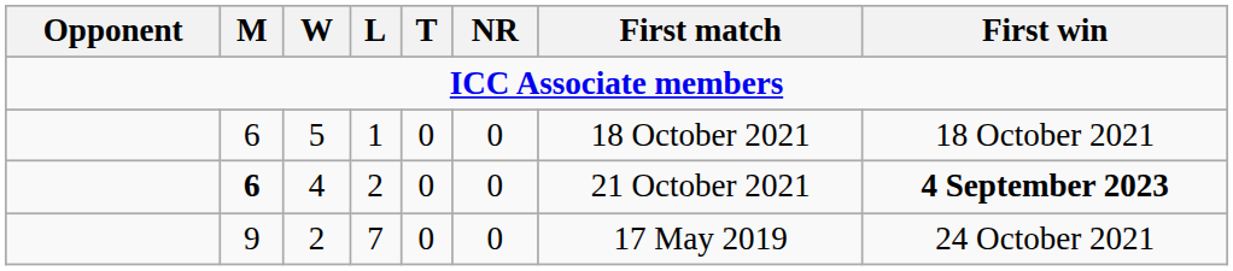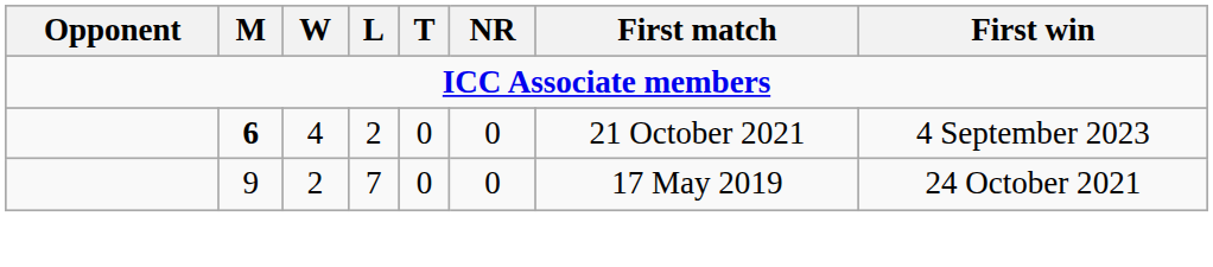- row: 6 | 5 | 1 | 0 | 0 | 18 October 2021 | 18 October 2021
4 | First win: bold -> normal
